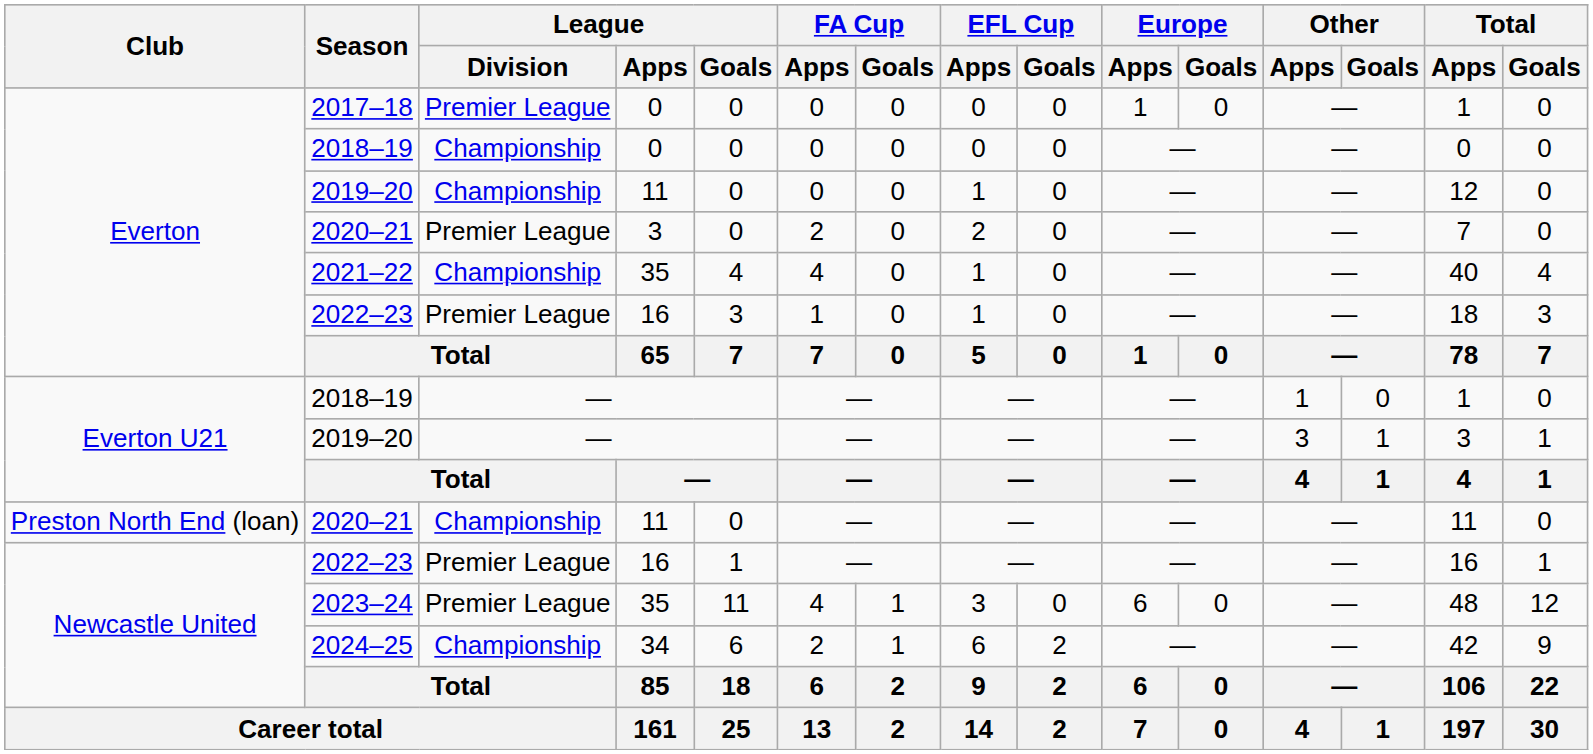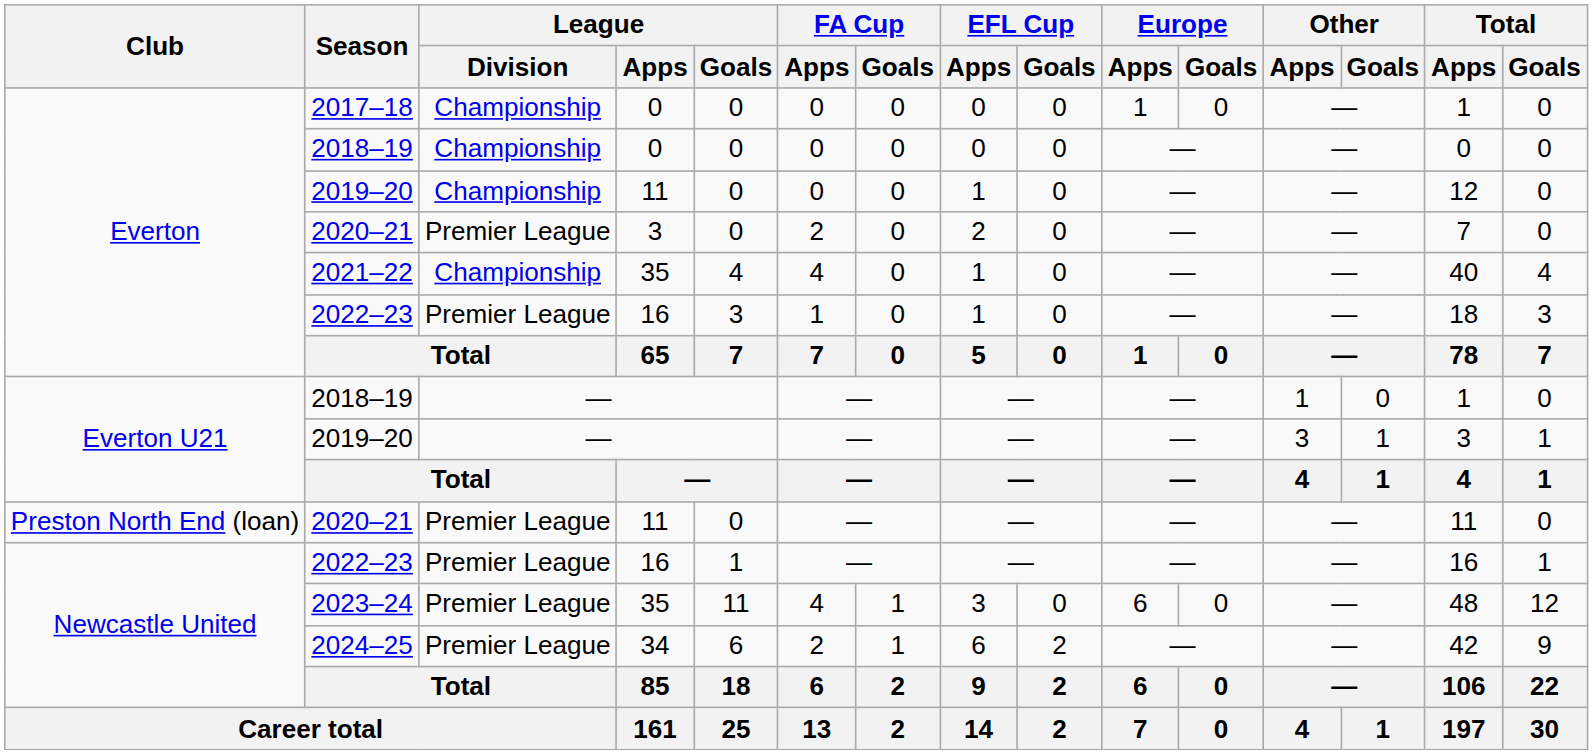2017–18 | League / Division: Premier League -> Championship
Preston North End (loan) / 2020–21 | League / Division: Championship -> Premier League
2024–25 | League / Division: Championship -> Premier League
